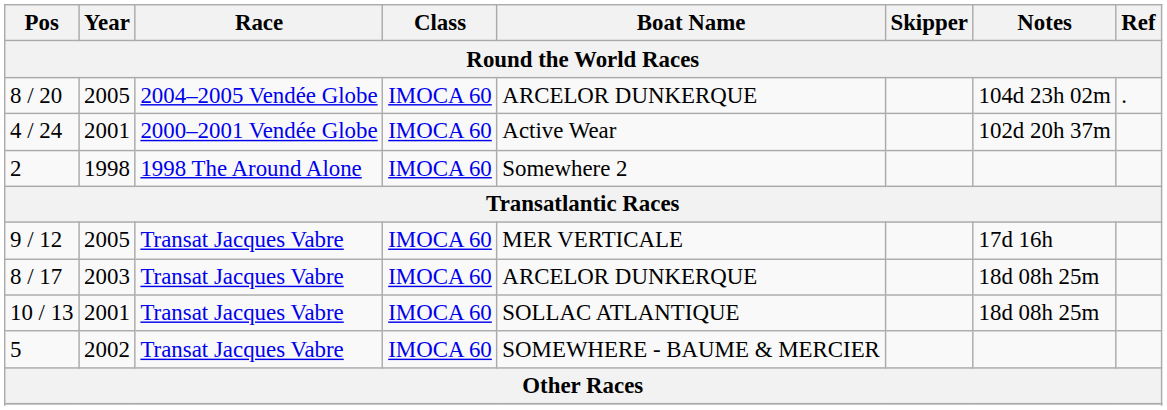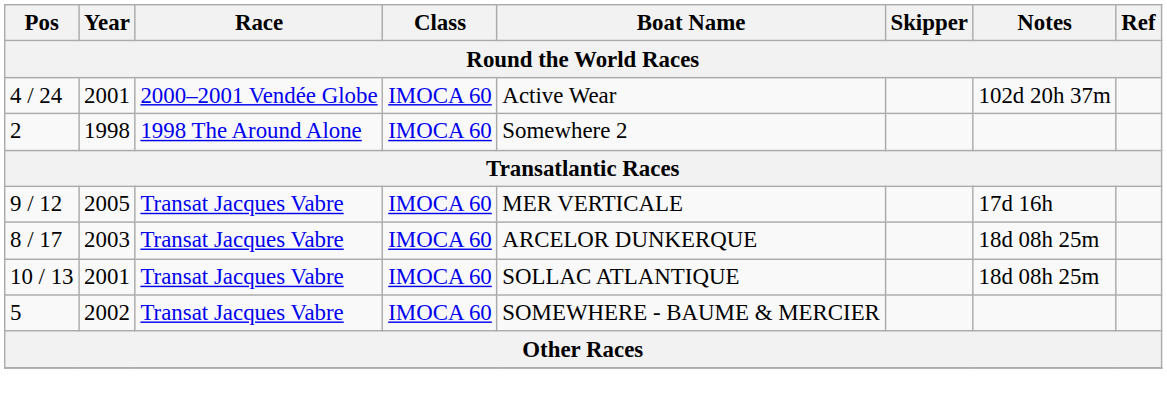- row: 8 / 20 | 2005 | 2004–2005 Vendée Globe | IMOCA 60 | ARCELOR DUNKERQUE | 104d 23h 02m | .
